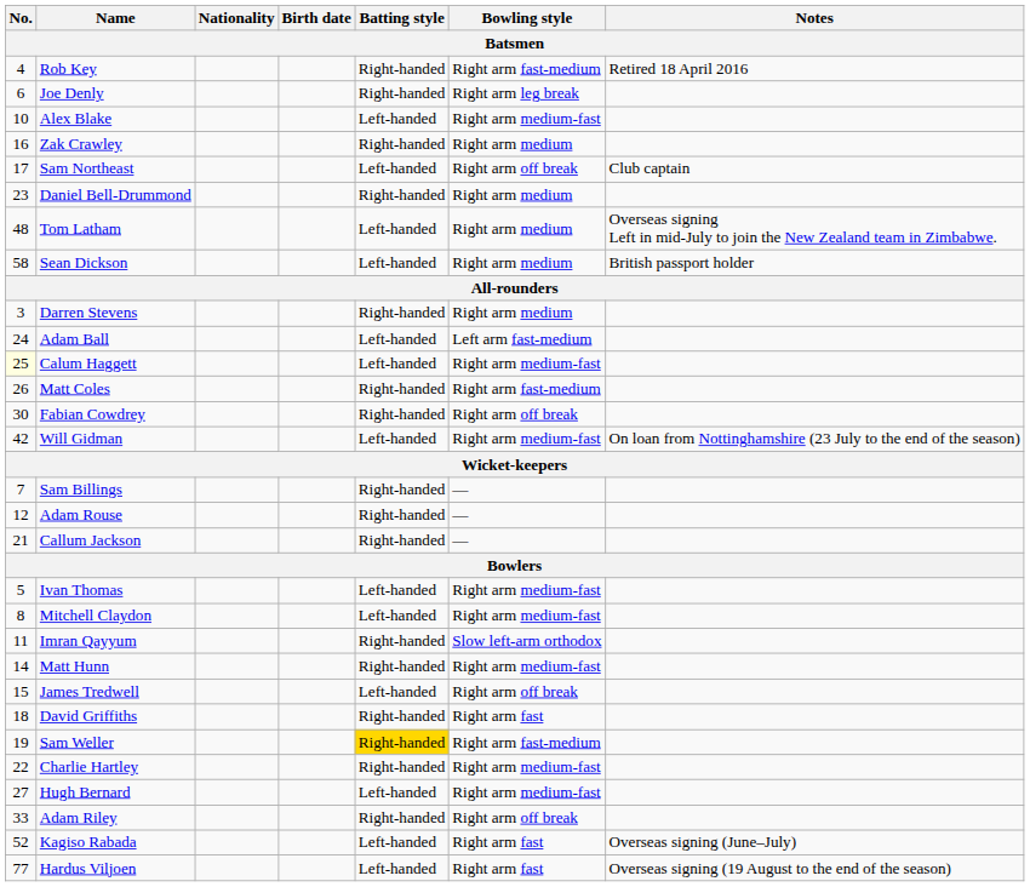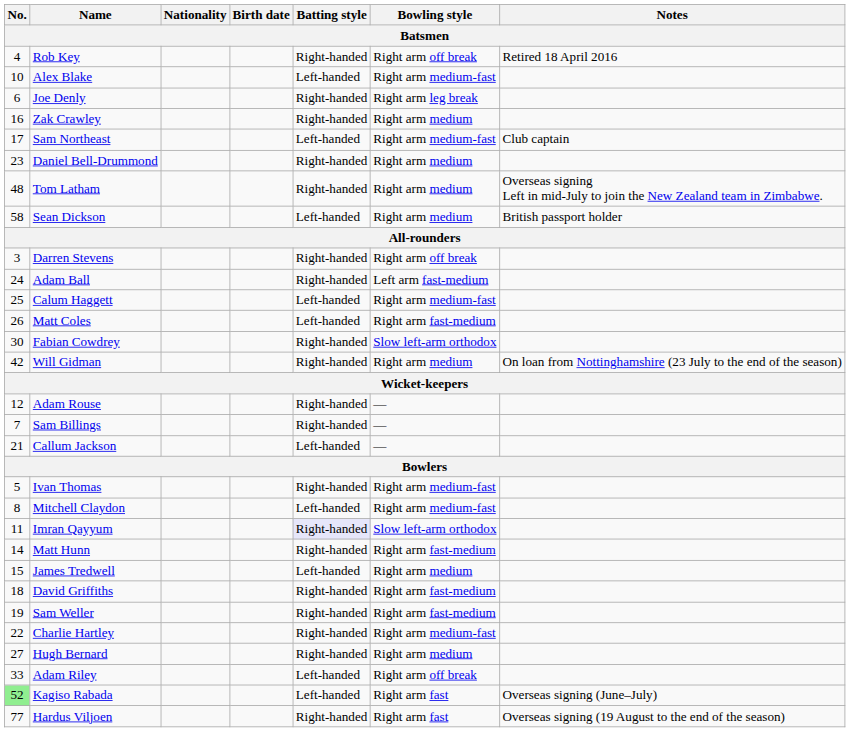Rob Key | Bowling style: Right arm fast-medium -> Right arm off break
rows swapped: Joe Denly <-> Alex Blake
Sam Northeast | Bowling style: Right arm off break -> Right arm medium-fast
Tom Latham | Batting style: Left-handed -> Right-handed
Darren Stevens | Bowling style: Right arm medium -> Right arm off break
Adam Ball | Batting style: Left-handed -> Right-handed
Calum Haggett | No.: lightyellow background -> no background
Matt Coles | Batting style: Right-handed -> Left-handed
Fabian Cowdrey | Bowling style: Right arm off break -> Slow left-arm orthodox
Will Gidman | Batting style: Left-handed -> Right-handed
Will Gidman | Bowling style: Right arm medium-fast -> Right arm medium
rows swapped: Sam Billings <-> Adam Rouse
Callum Jackson | Batting style: Right-handed -> Left-handed
Ivan Thomas | Batting style: Left-handed -> Right-handed
Imran Qayyum | Batting style: no background -> lavender background
Matt Hunn | Bowling style: Right arm medium-fast -> Right arm fast-medium
James Tredwell | Bowling style: Right arm off break -> Right arm medium
David Griffiths | Bowling style: Right arm fast -> Right arm fast-medium
Sam Weller | Batting style: gold background -> no background
Hugh Bernard | Batting style: Left-handed -> Right-handed
Hugh Bernard | Bowling style: Right arm medium-fast -> Right arm medium
Adam Riley | Batting style: Right-handed -> Left-handed
Kagiso Rabada | No.: no background -> lightgreen background
Hardus Viljoen | Batting style: Left-handed -> Right-handed
